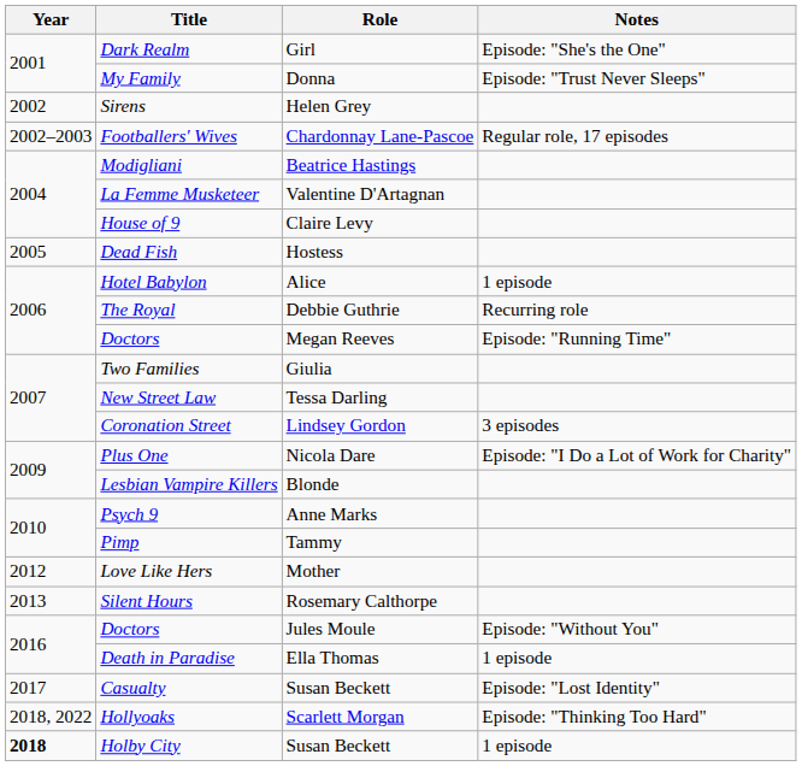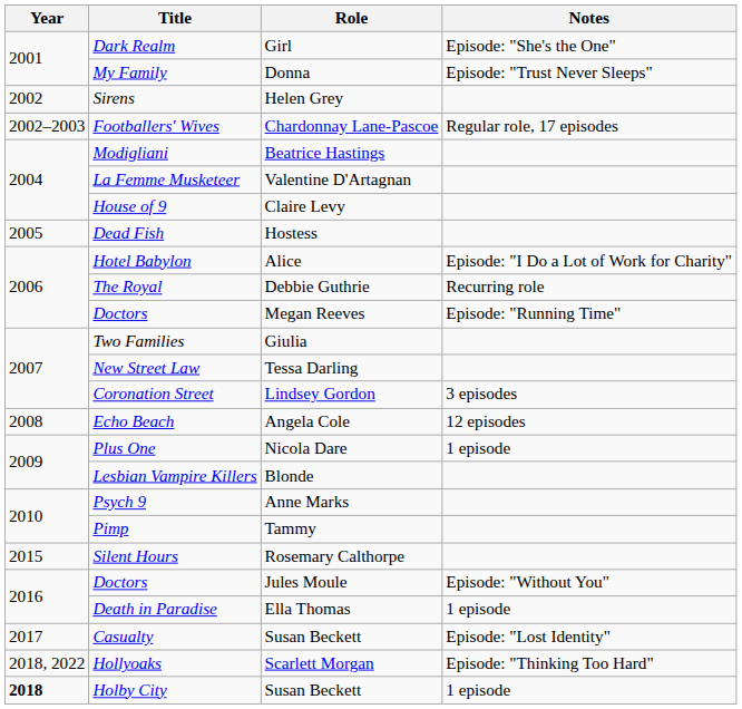Hotel Babylon | Notes: 1 episode -> Episode: "I Do a Lot of Work for Charity"
+ row: 2008 | Echo Beach | Angela Cole | 12 episodes
Plus One | Notes: Episode: "I Do a Lot of Work for Charity" -> 1 episode
- row: 2012 | Love Like Hers | Mother
Silent Hours | Year: 2013 -> 2015
